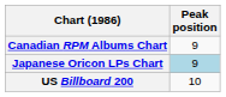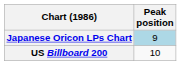- row: Canadian RPM Albums Chart | 9
